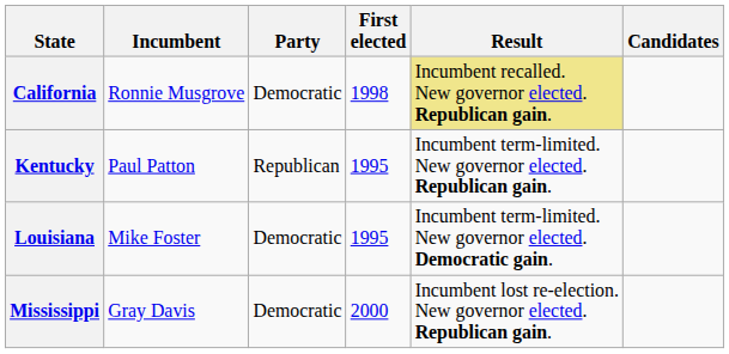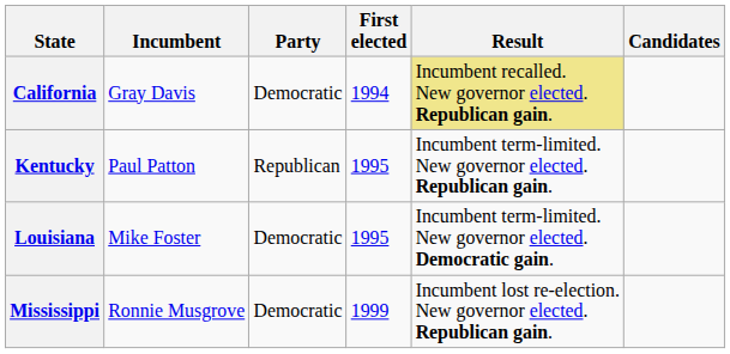California | Incumbent: Ronnie Musgrove -> Gray Davis
California | First elected: 1998 -> 1994
Mississippi | Incumbent: Gray Davis -> Ronnie Musgrove
Mississippi | First elected: 2000 -> 1999
